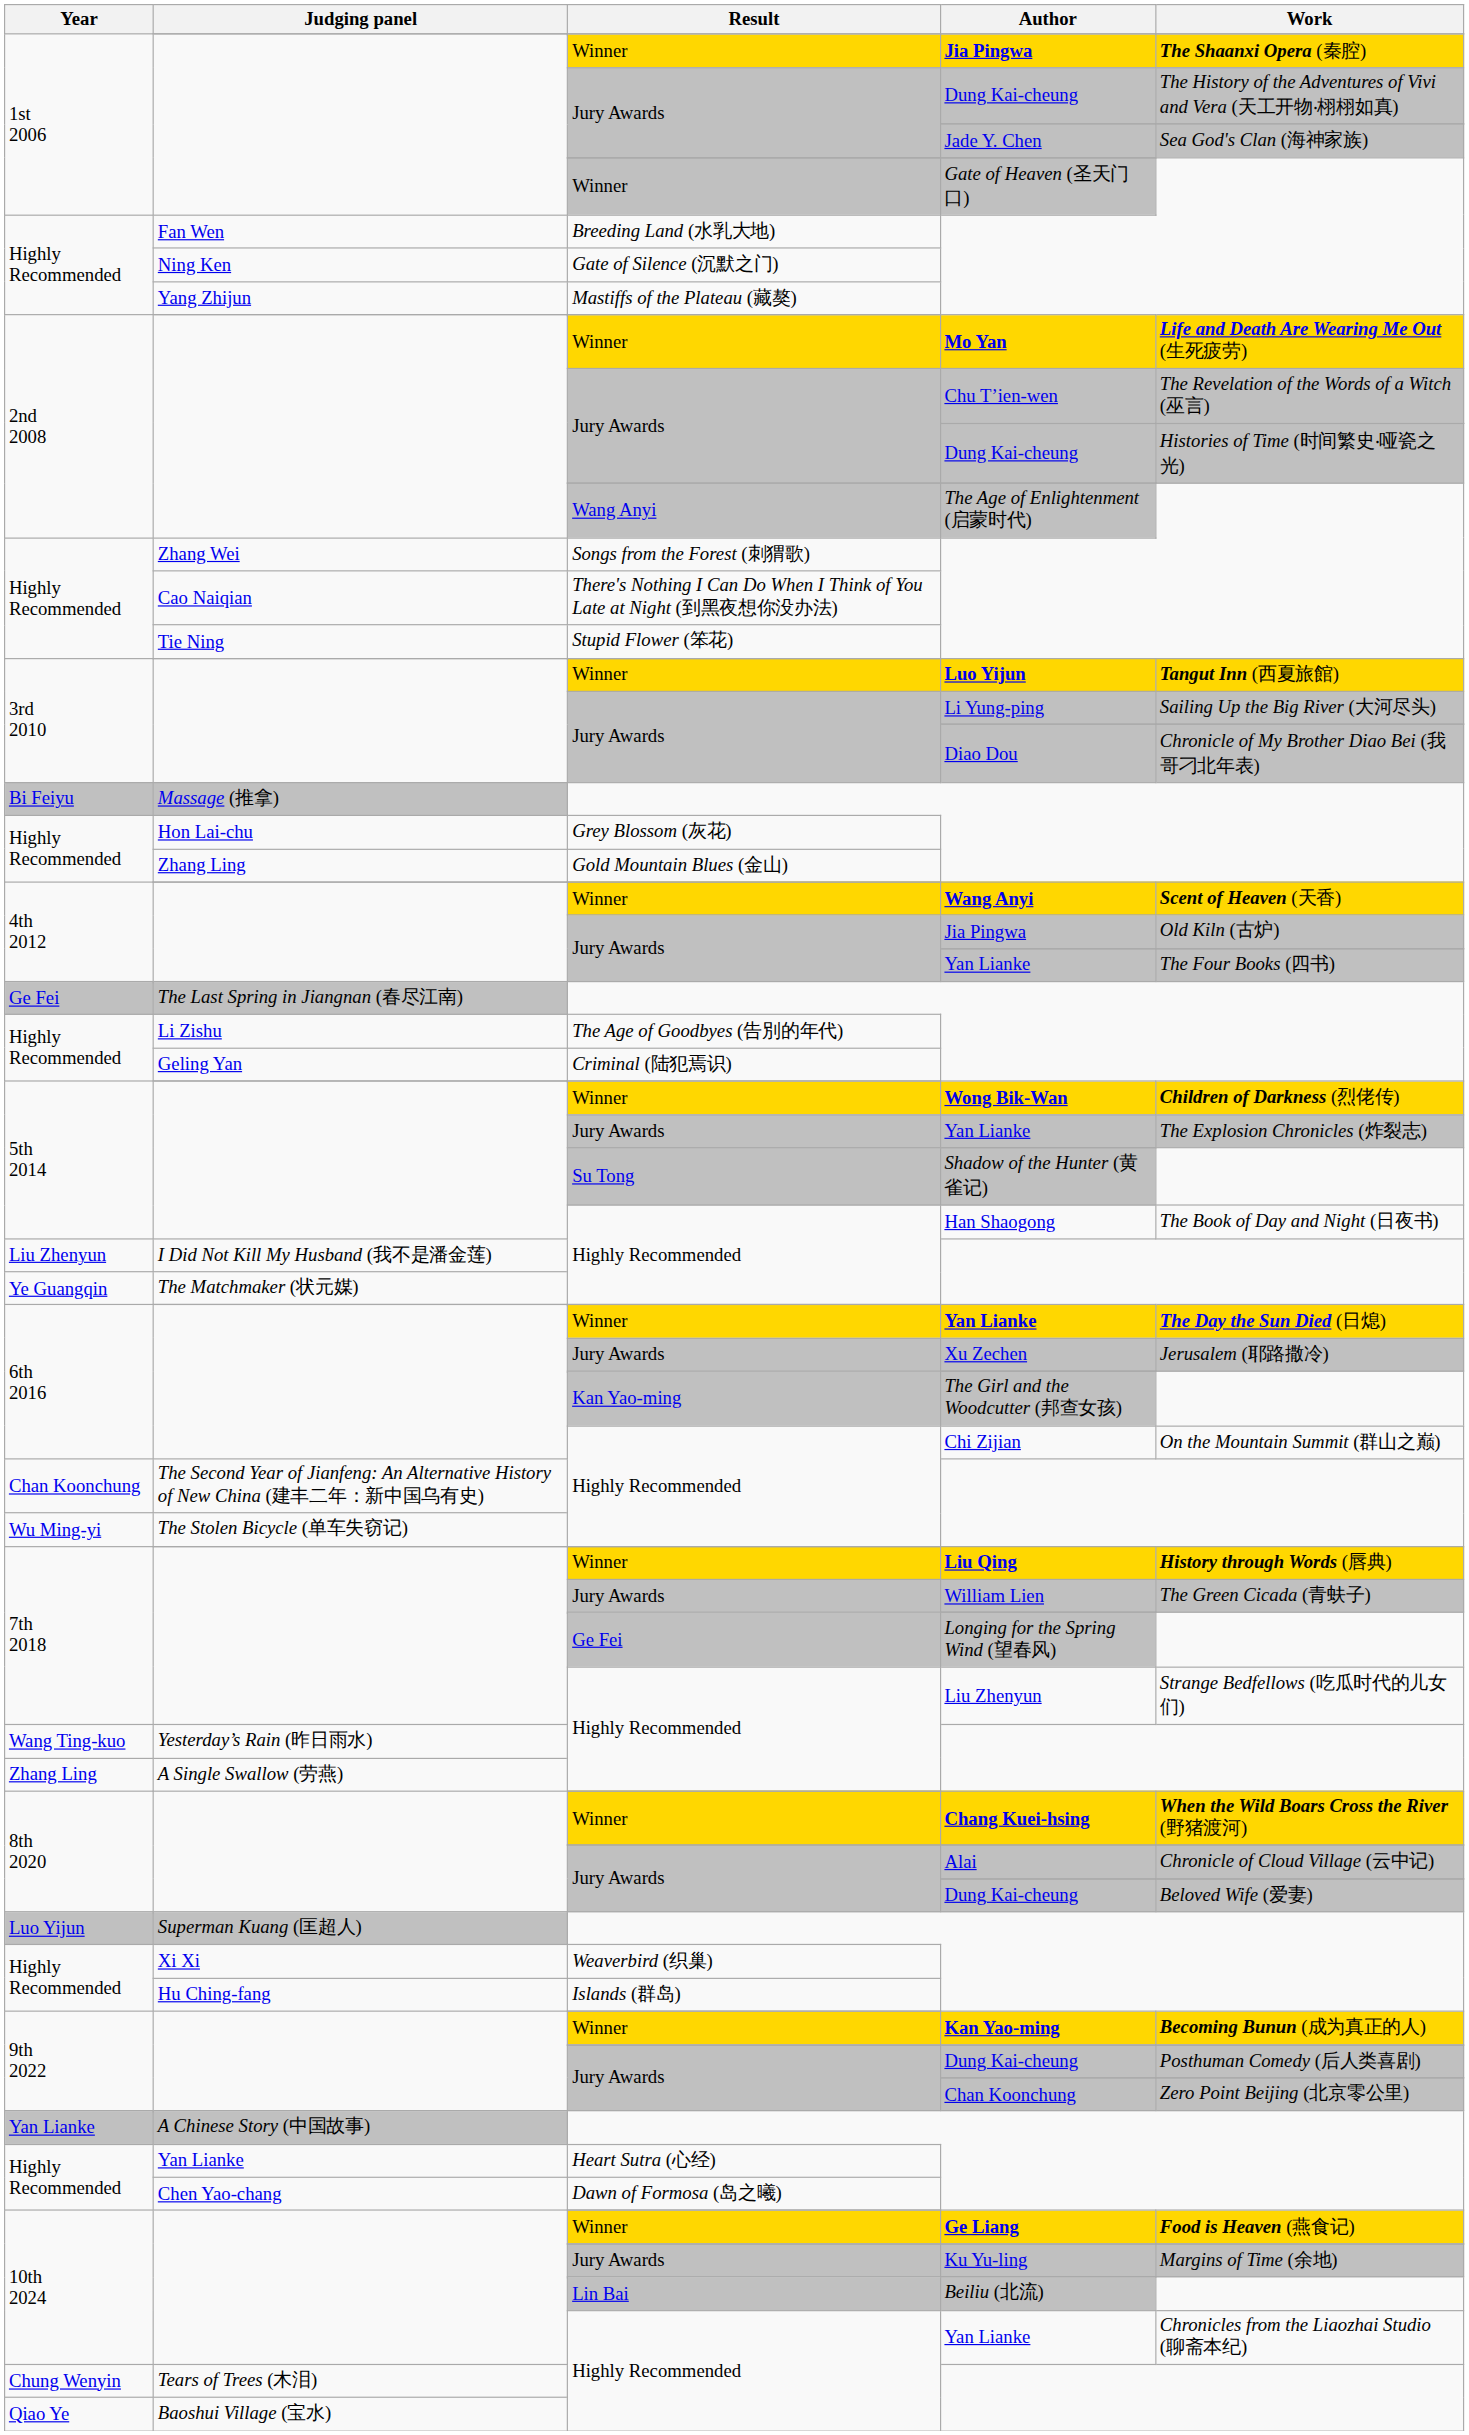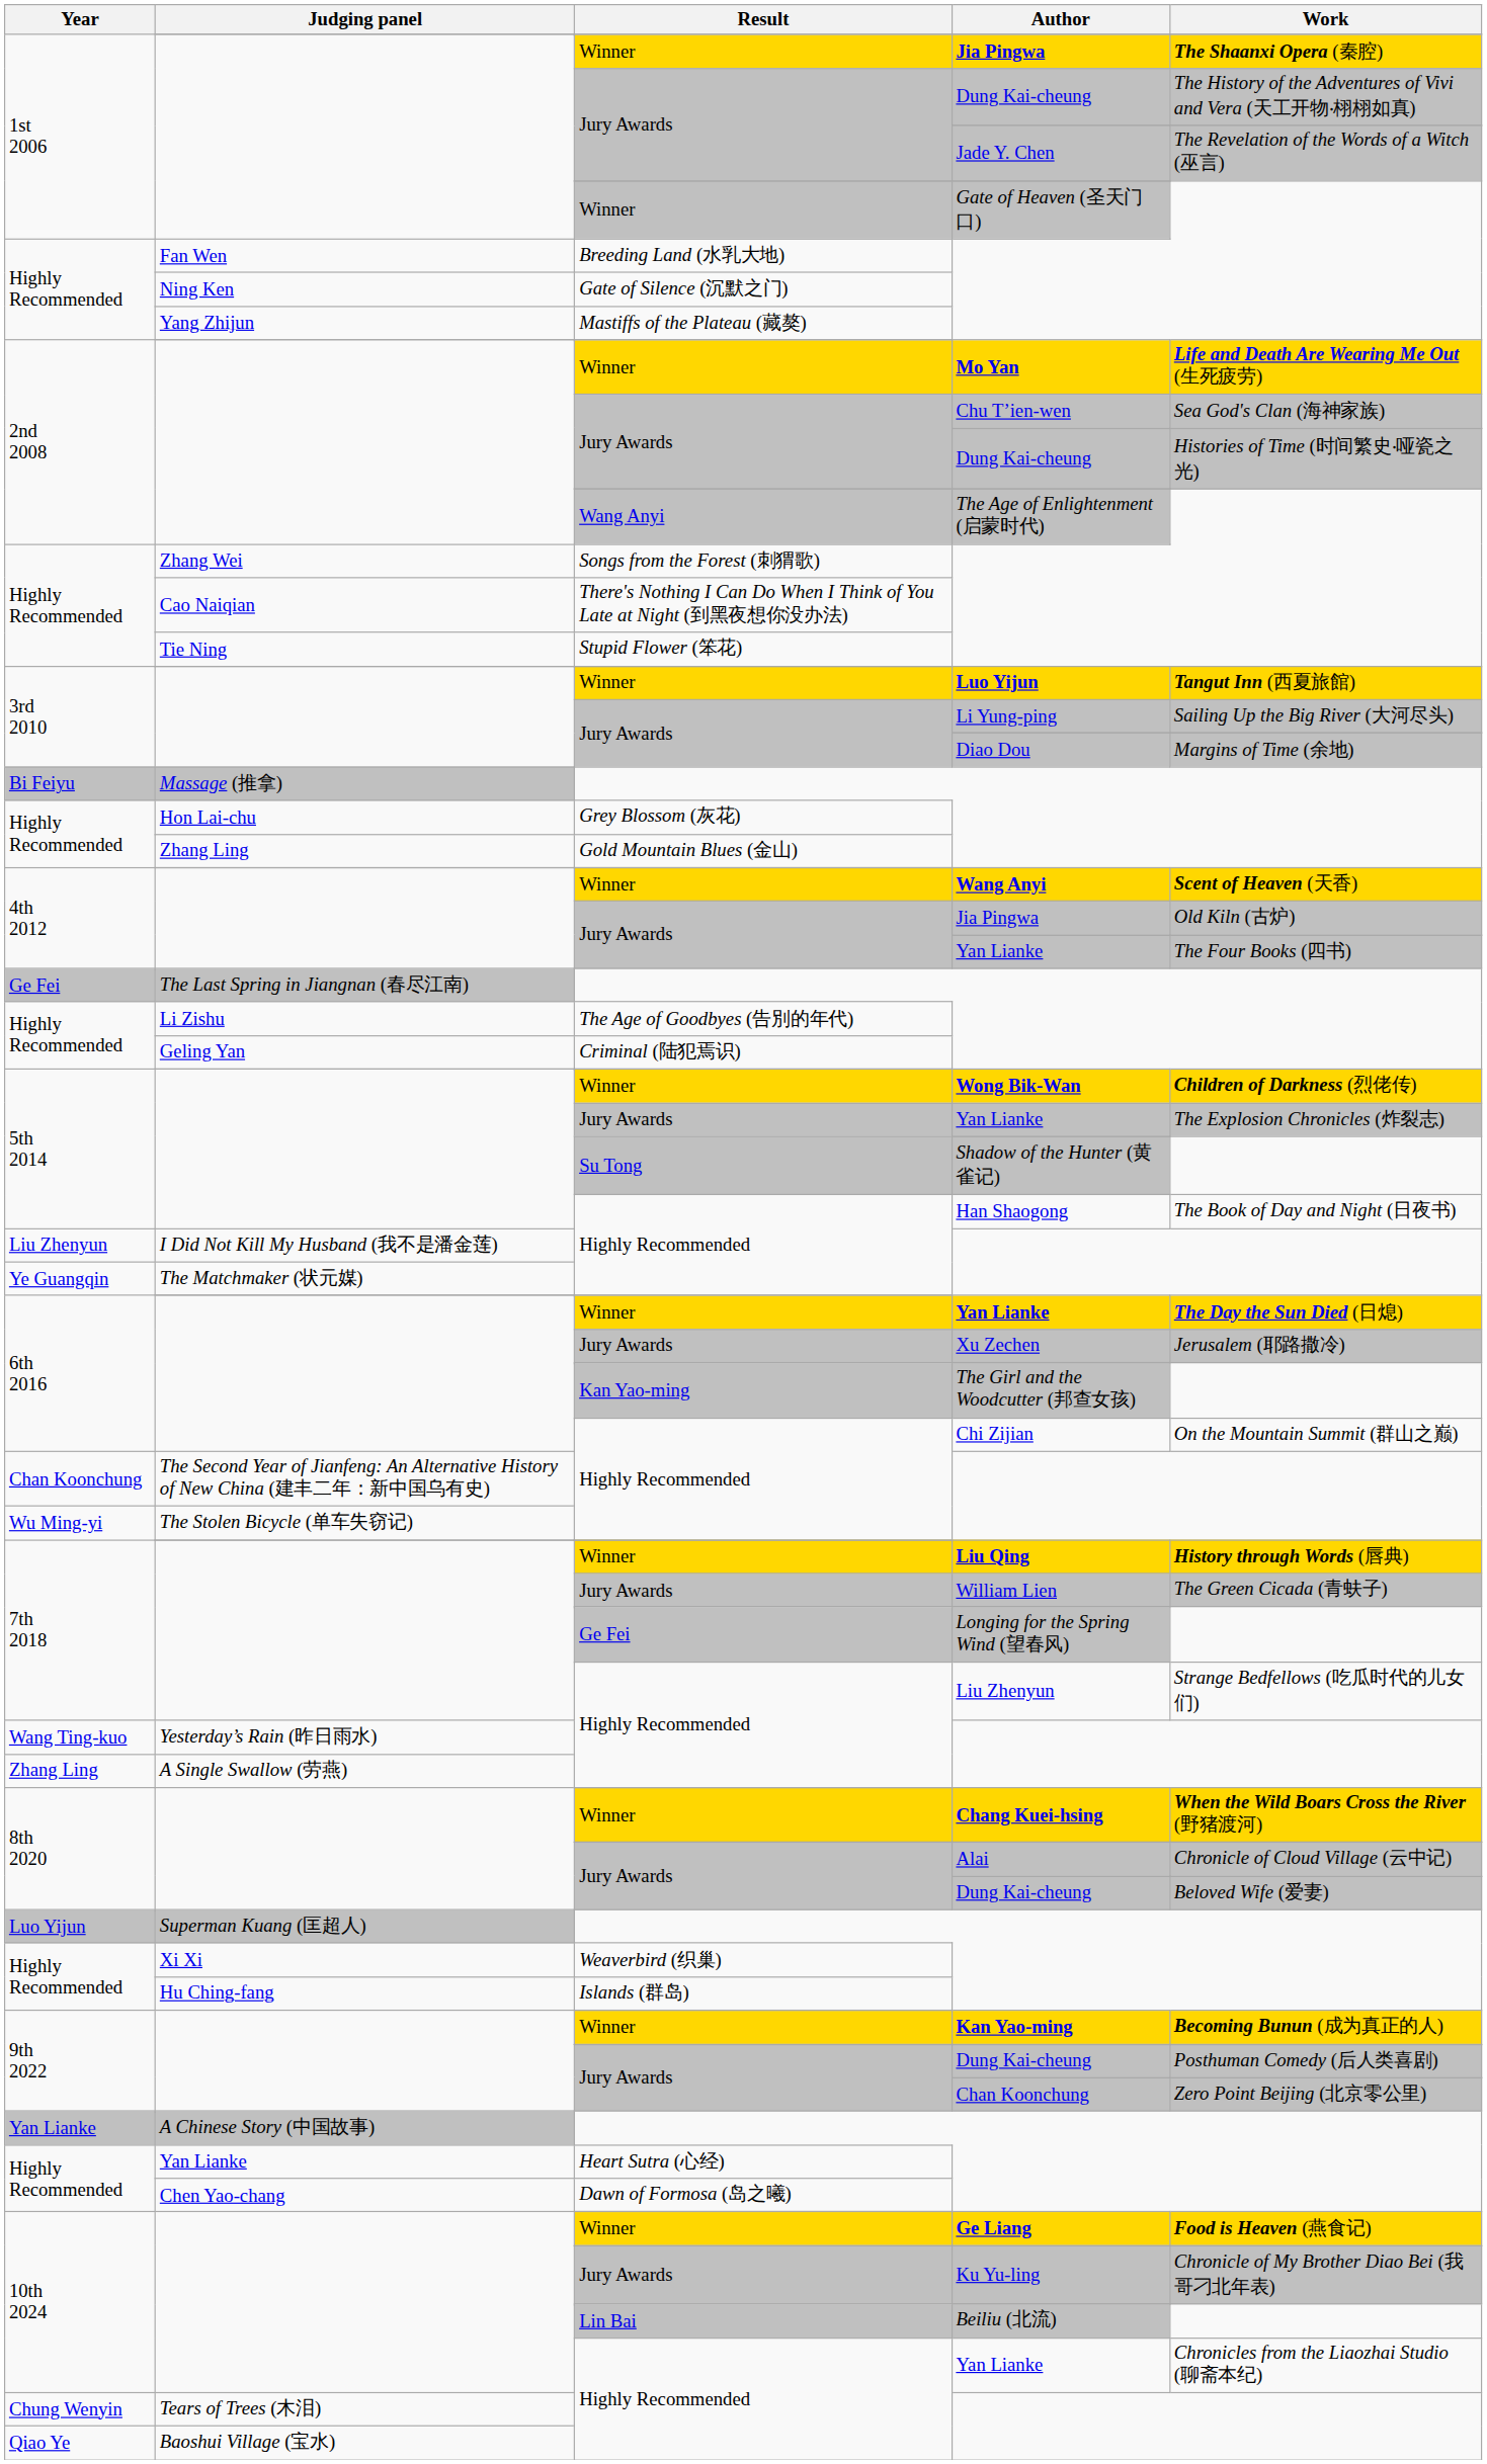Jade Y. Chen | Work: Sea God's Clan (海神家族) -> The Revelation of the Words of a Witch (巫言)
Chu T’ien-wen | Work: The Revelation of the Words of a Witch (巫言) -> Sea God's Clan (海神家族)
Diao Dou | Work: Chronicle of My Brother Diao Bei (我哥刁北年表) -> Margins of Time (余地)
Ku Yu-ling | Work: Margins of Time (余地) -> Chronicle of My Brother Diao Bei (我哥刁北年表)
